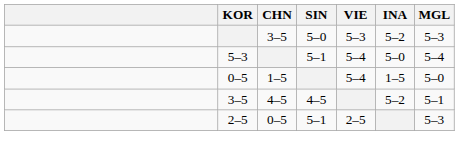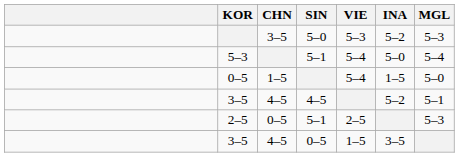+ row: 3–5 | 4–5 | 0–5 | 1–5 | 3–5
